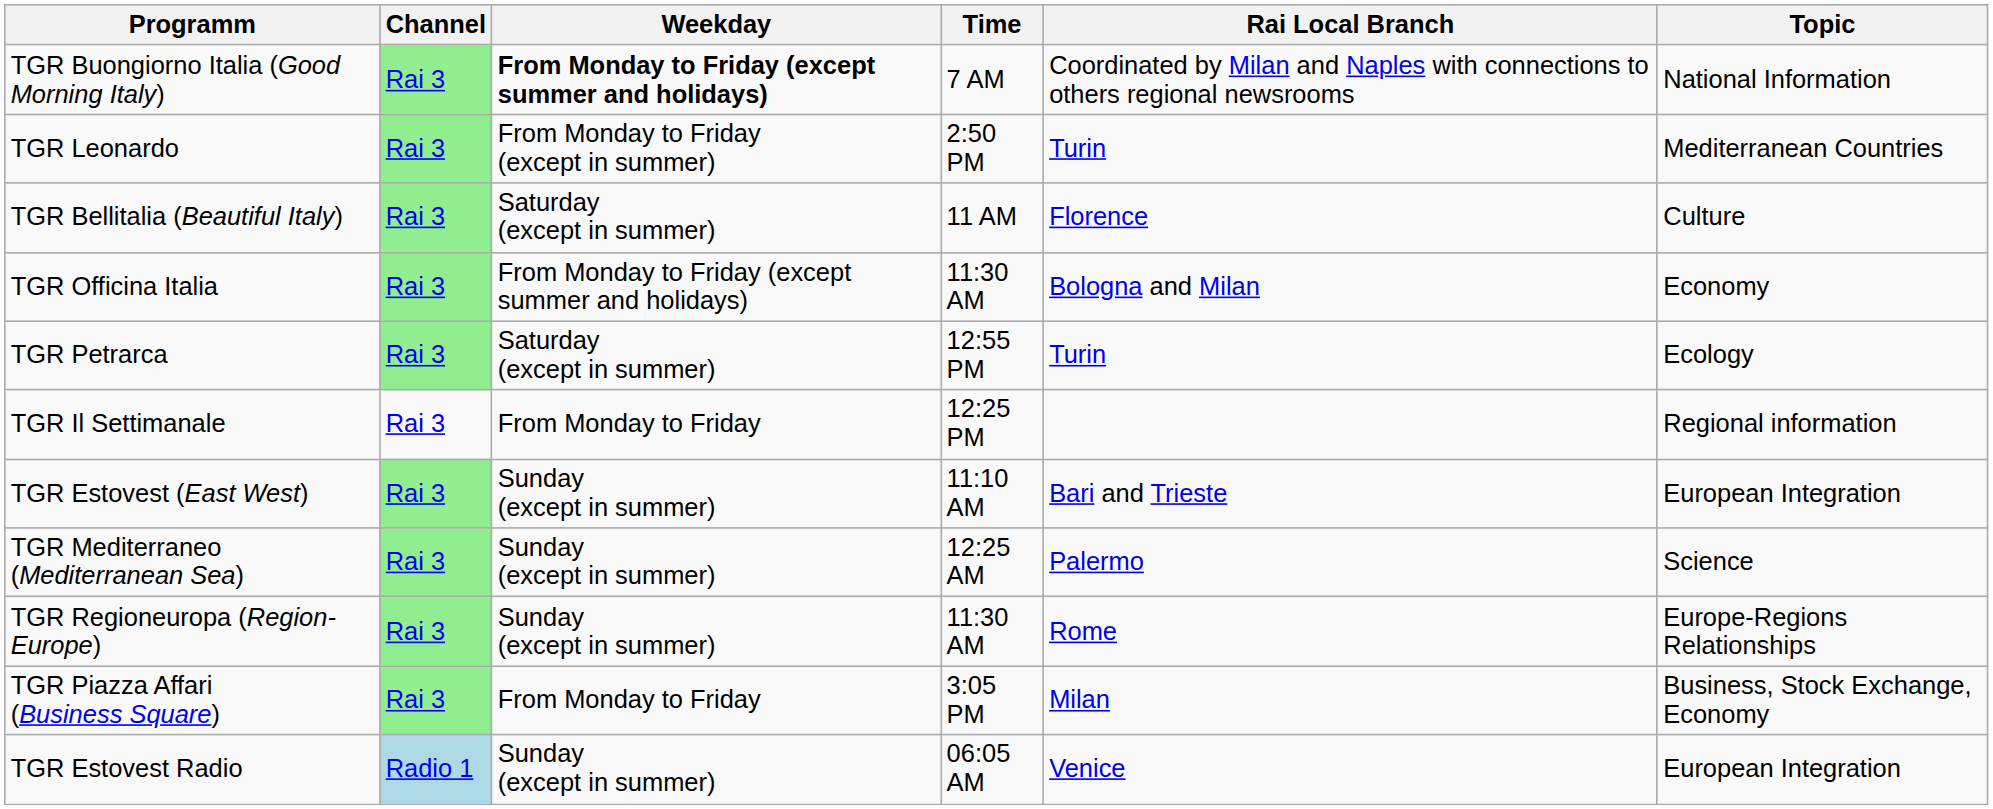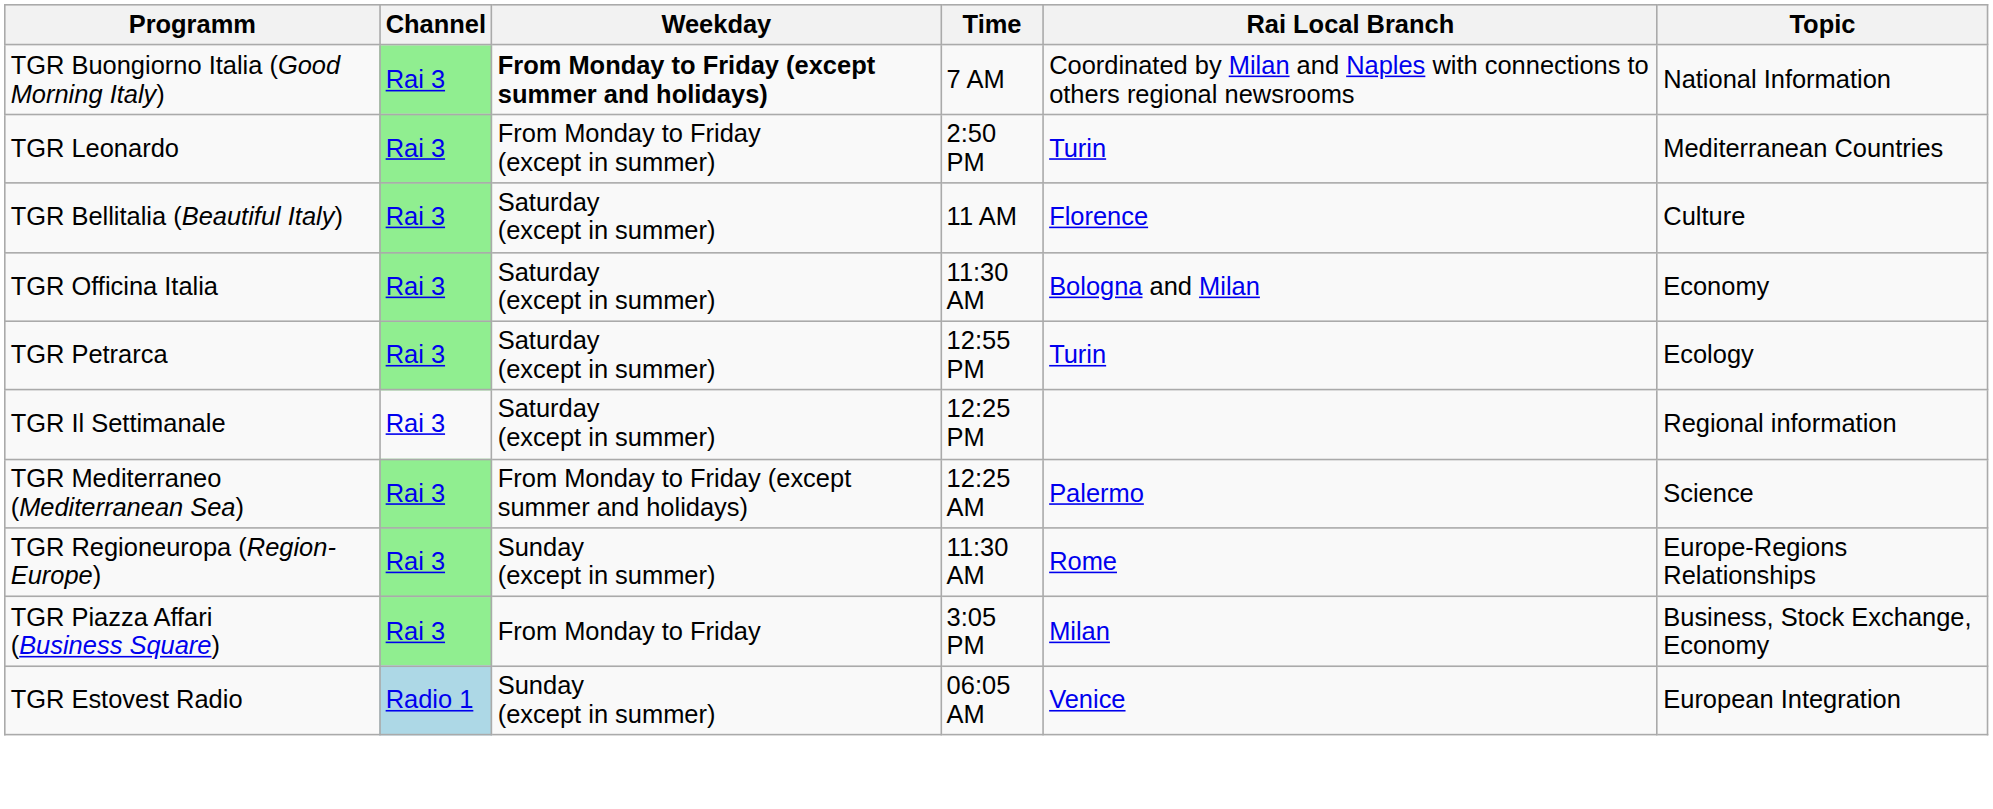TGR Officina Italia | Weekday: From Monday to Friday (except summer and holidays) -> Saturday (except in summer)
TGR Il Settimanale | Weekday: From Monday to Friday -> Saturday (except in summer)
- row: TGR Estovest (East West) | Rai 3 | Sunday (except in summer) | 11:10 AM | Bari and Trieste | European Integration
TGR Mediterraneo (Mediterranean Sea) | Weekday: Sunday (except in summer) -> From Monday to Friday (except summer and holidays)
